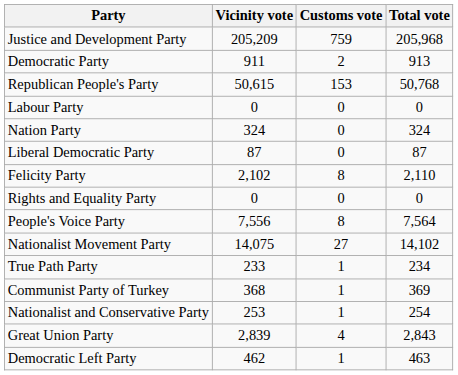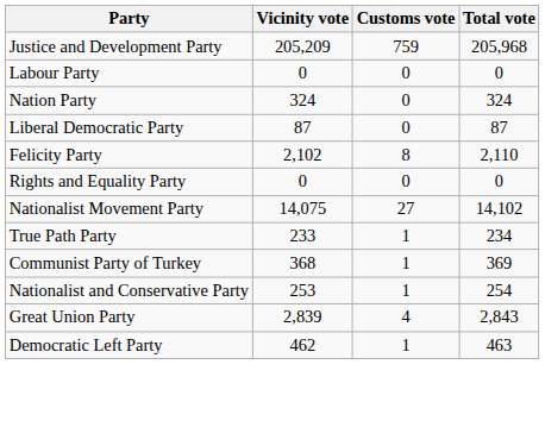- row: Democratic Party | 911 | 2 | 913
- row: Republican People's Party | 50,615 | 153 | 50,768
- row: People's Voice Party | 7,556 | 8 | 7,564
